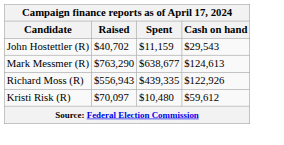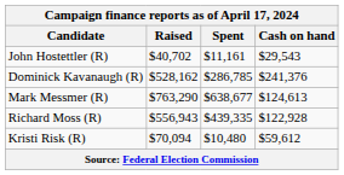John Hostettler (R) | Spent: $11,159 -> $11,161
+ row: Dominick Kavanaugh (R) | $528,162 | $286,785 | $241,376
Richard Moss (R) | Cash on hand: $122,926 -> $122,928
Kristi Risk (R) | Raised: $70,097 -> $70,094
